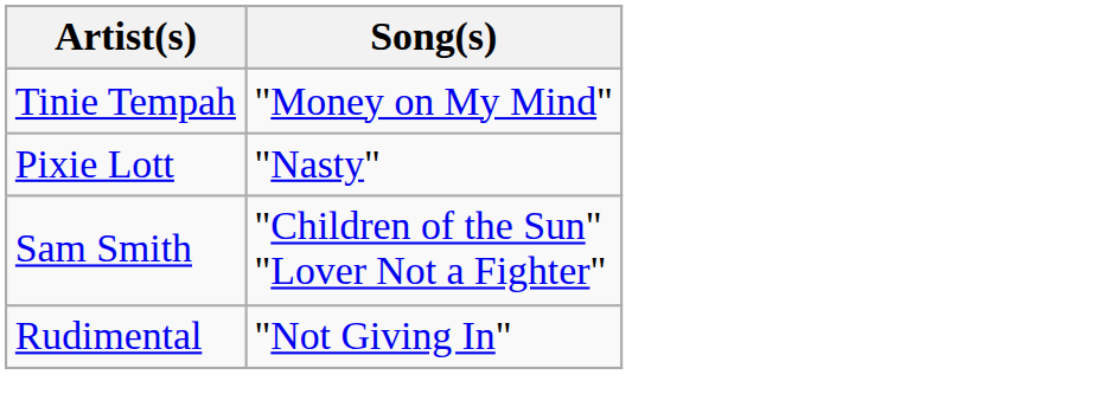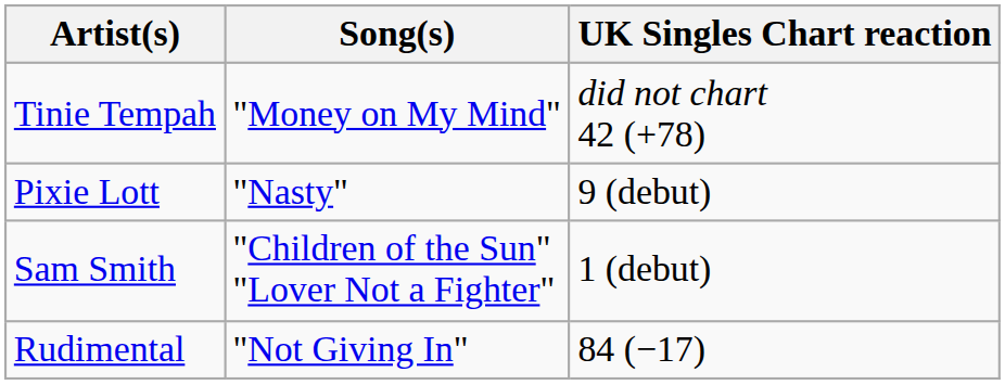+ column: UK Singles Chart reaction | did not chart 42 (+78) | 9 (debut) | 1 (debut) | 84 (−17)
